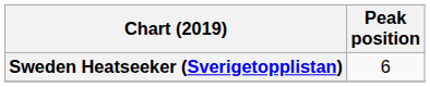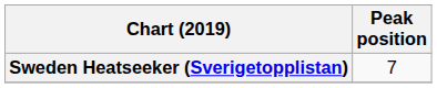Sweden Heatseeker (Sverigetopplistan) | Peak position: 6 -> 7
